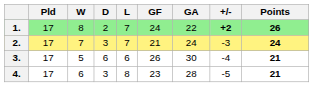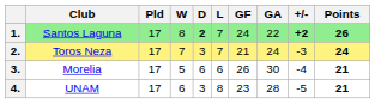+ column: Club | Santos Laguna | Toros Neza | Morelia | UNAM
1. | D: normal -> bold
